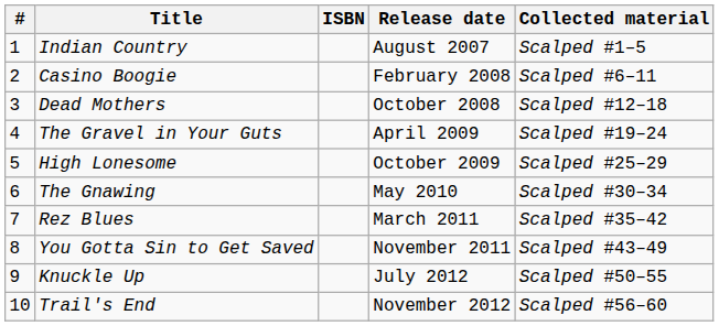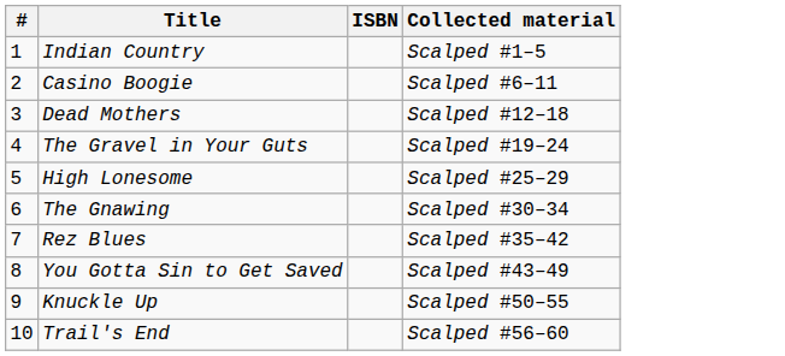- column: Release date | August 2007 | February 2008 | October 2008 | April 2009 | October 2009 | May 2010 | March 2011 | November 2011 | July 2012 | November 2012
